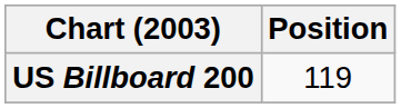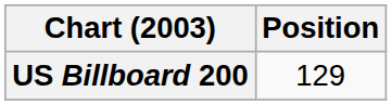US Billboard 200 | Position: 119 -> 129
